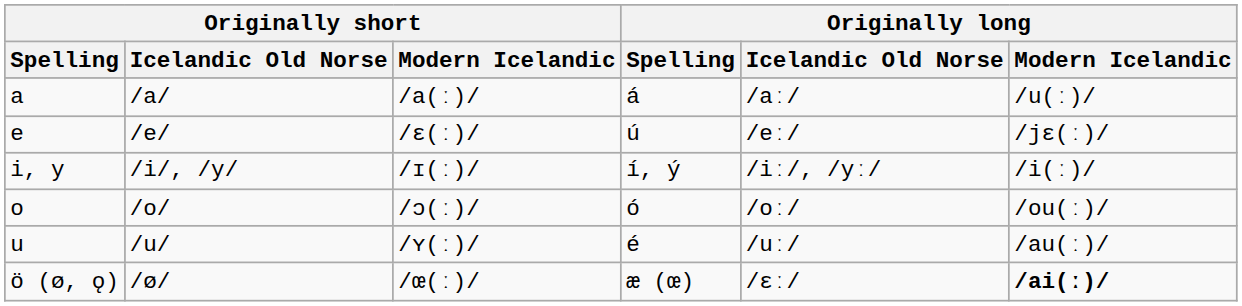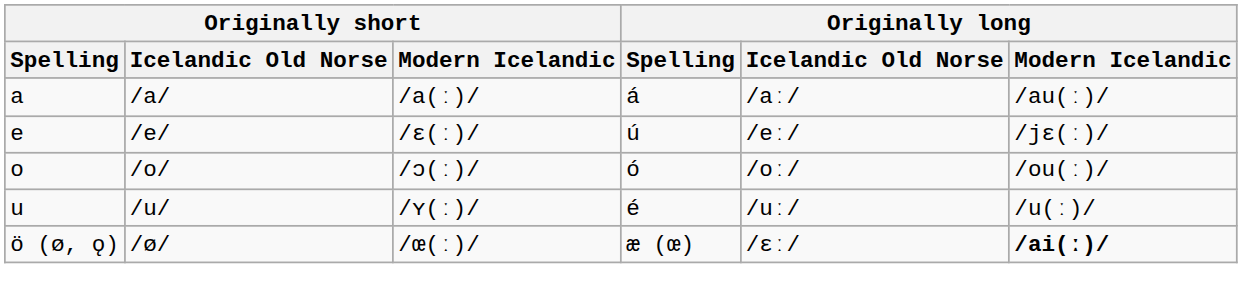/a(ː)/ | Originally long / Modern Icelandic: /u(ː)/ -> /au(ː)/
- row: i, y | /i/, /y/ | /ɪ(ː)/ | í, ý | /iː/, /yː/ | /i(ː)/
/ʏ(ː)/ | Originally long / Modern Icelandic: /au(ː)/ -> /u(ː)/
